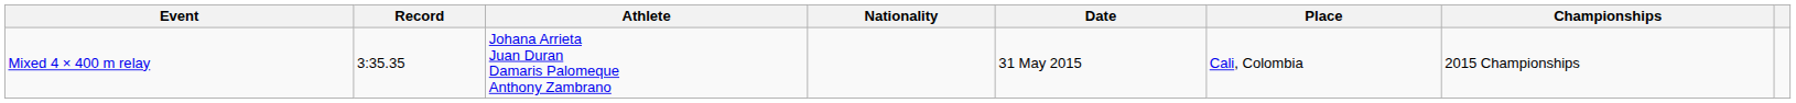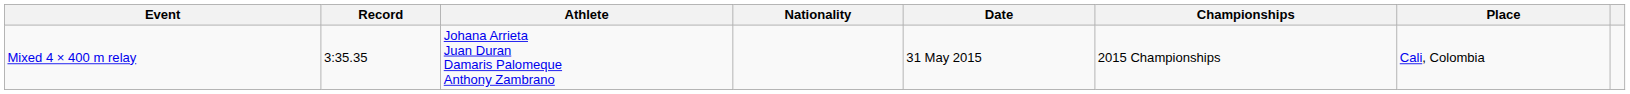columns swapped: Championships <-> Place
